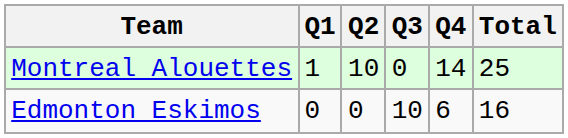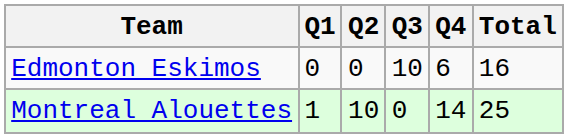rows swapped: Montreal Alouettes <-> Edmonton Eskimos
